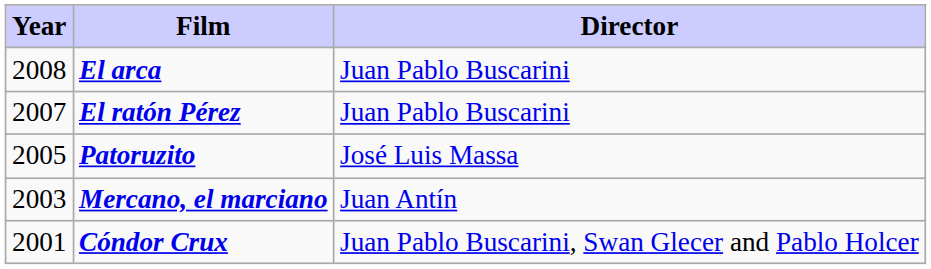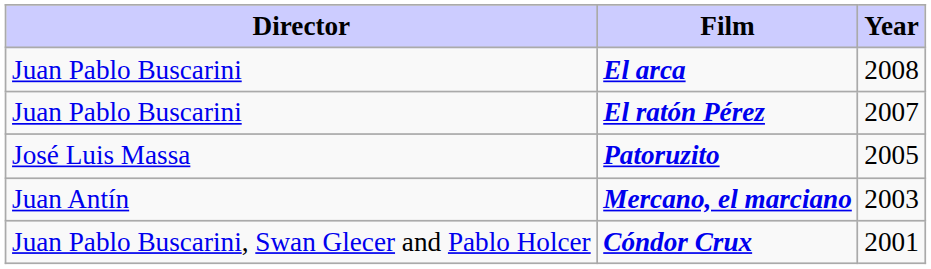columns swapped: Year <-> Director
